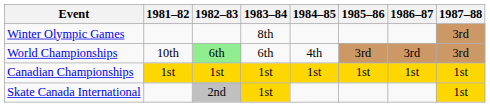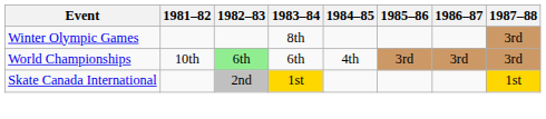- row: Canadian Championships | 1st | 1st | 1st | 1st | 1st | 1st | 1st
